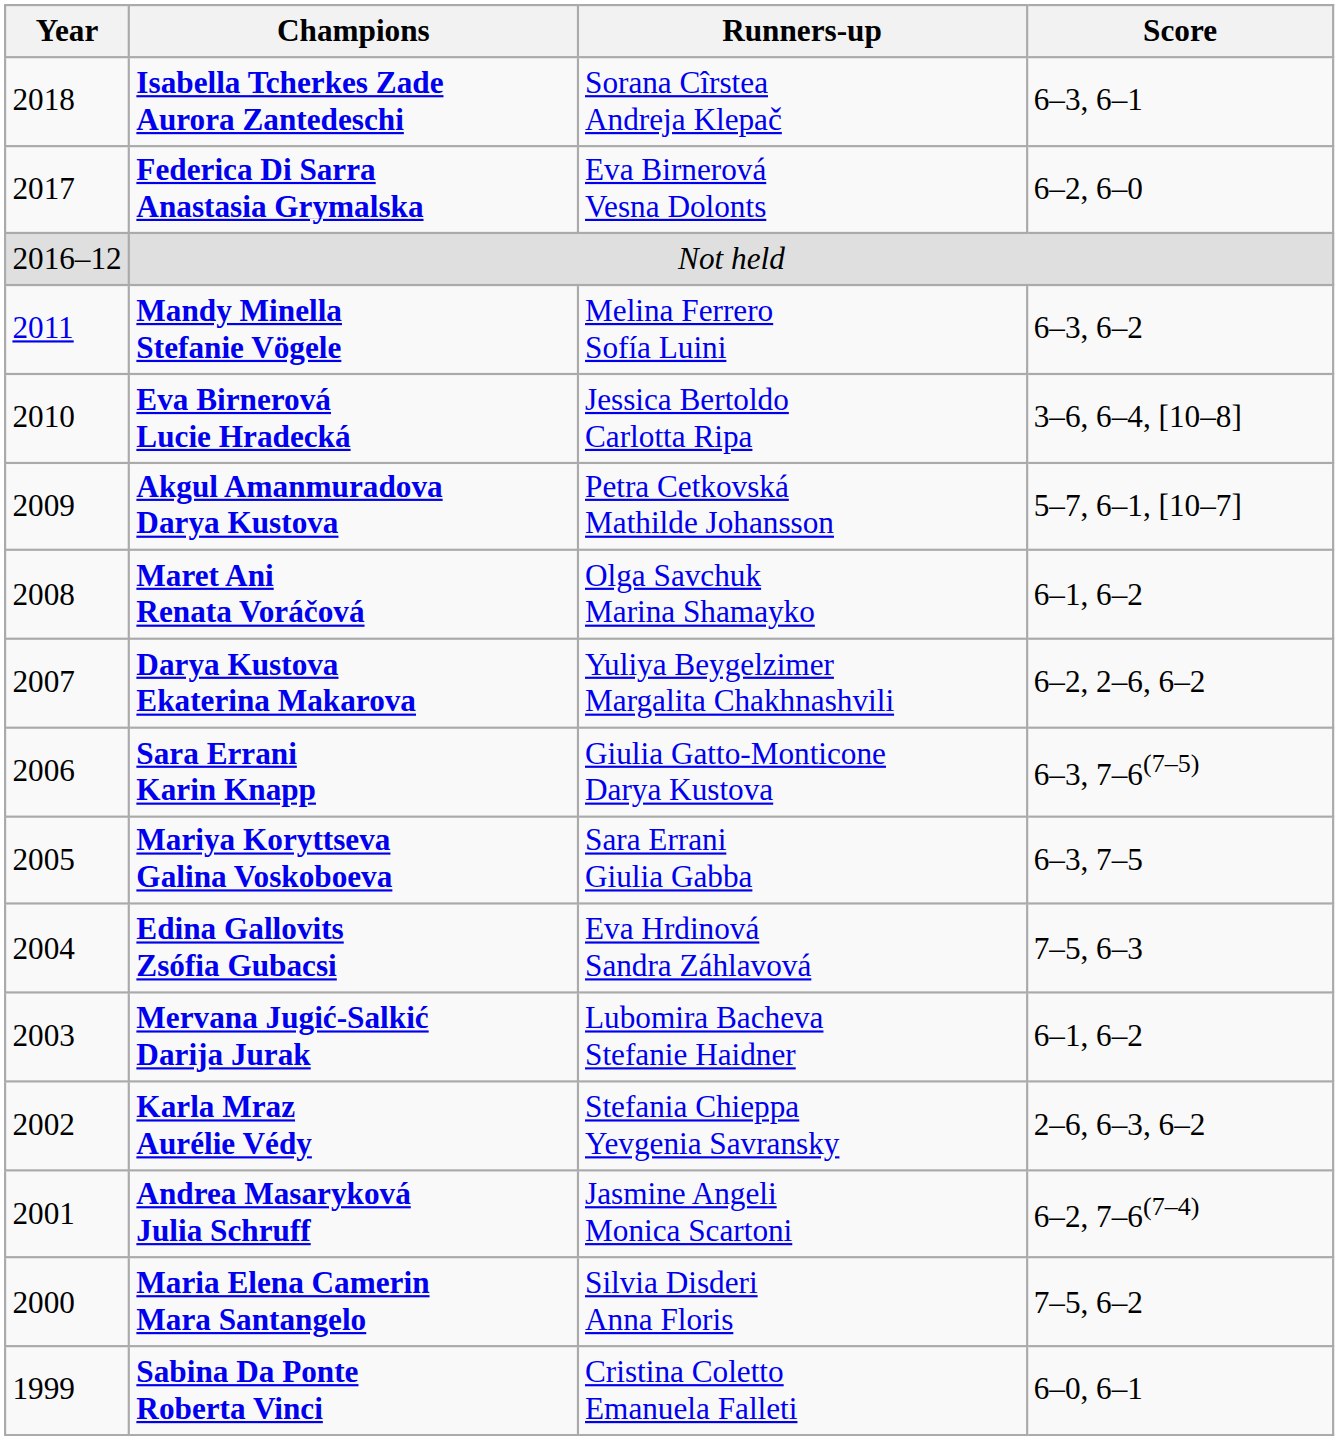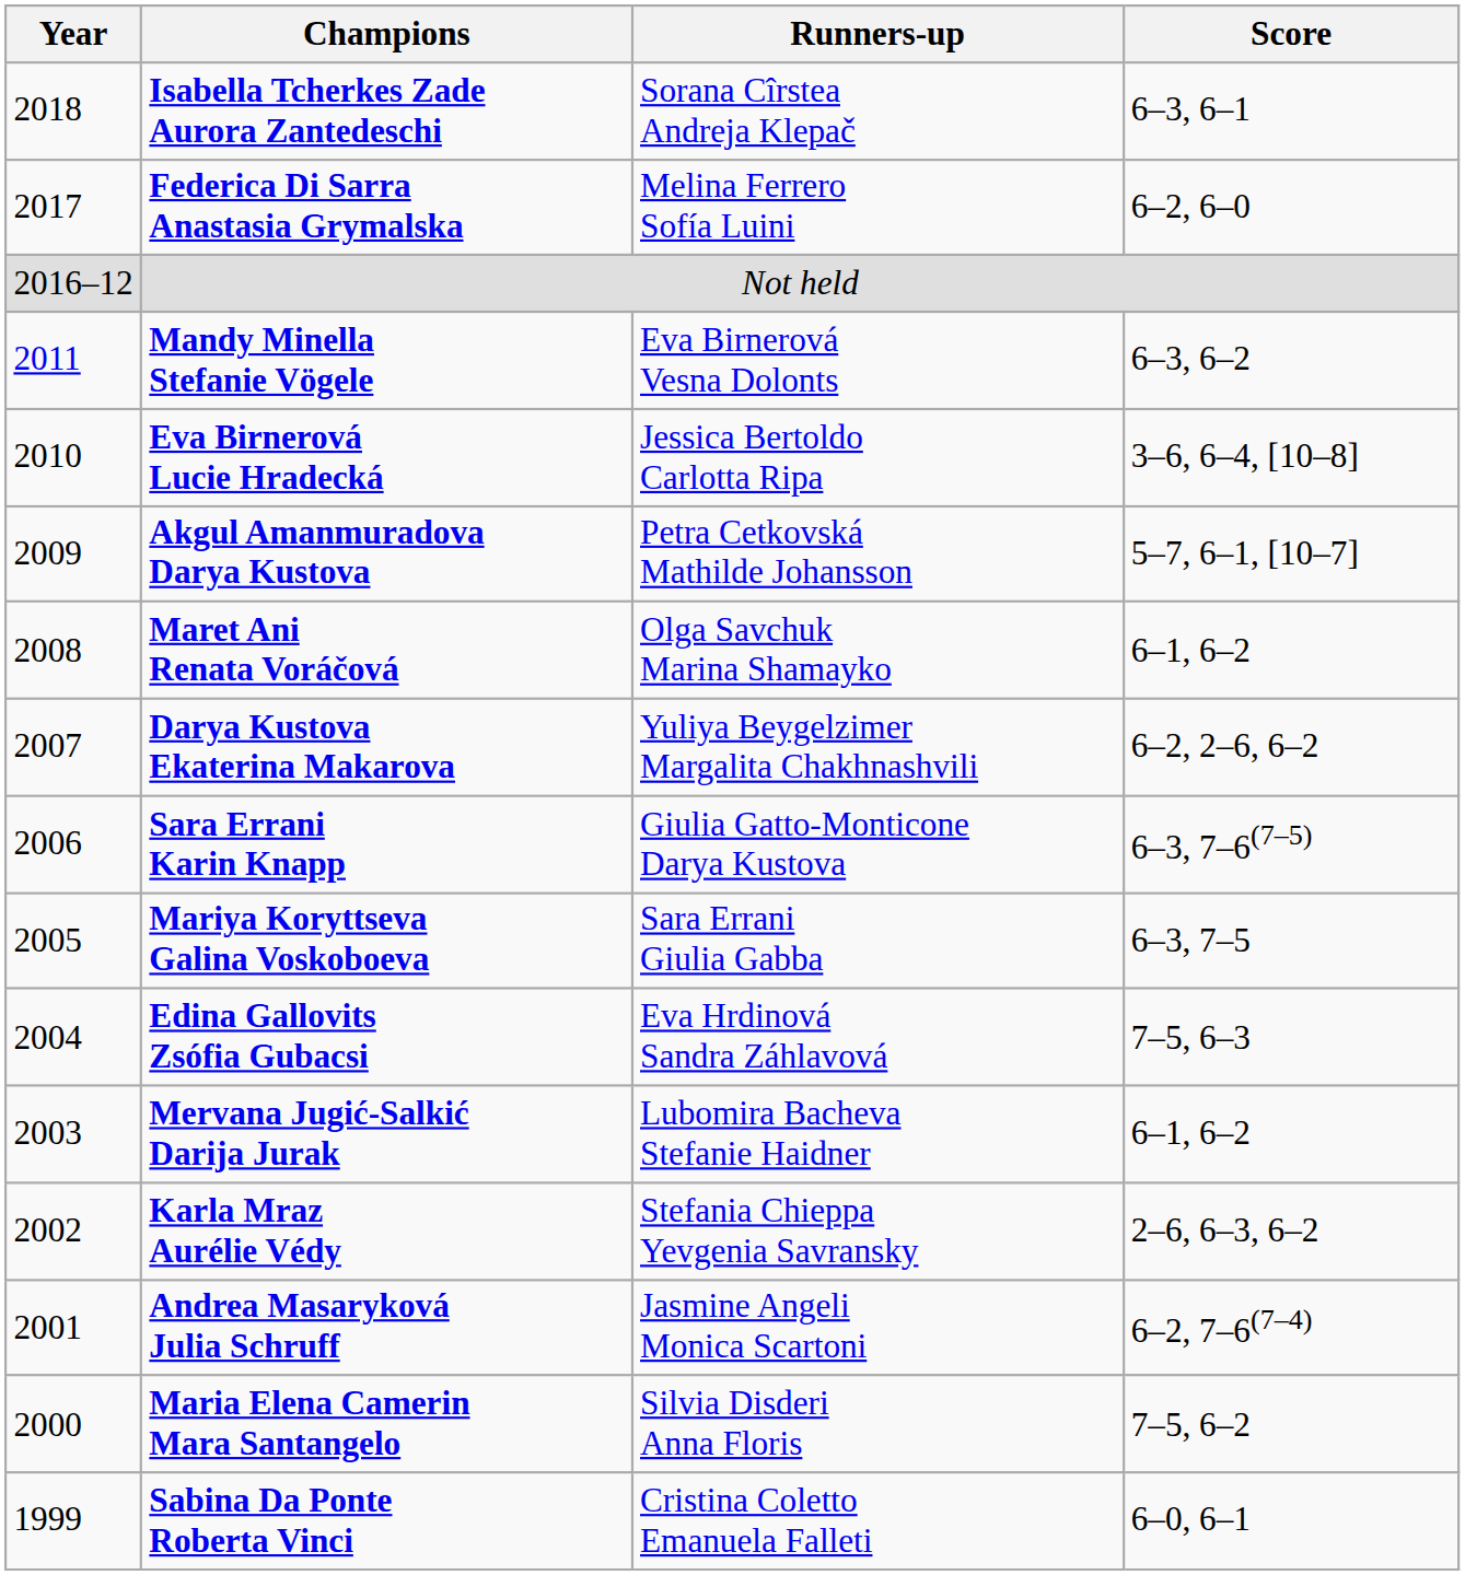Federica Di Sarra Anastasia Grymalska | Runners-up: Eva Birnerová Vesna Dolonts -> Melina Ferrero Sofía Luini
Mandy Minella Stefanie Vögele | Runners-up: Melina Ferrero Sofía Luini -> Eva Birnerová Vesna Dolonts
